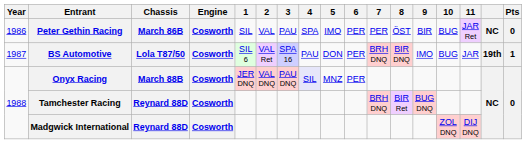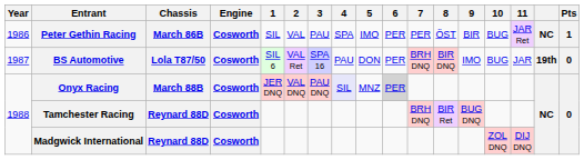Peter Gethin Racing | Pts: 0 -> 1
BS Automotive | Pts: 1 -> 0
Onyx Racing | 6: no background -> lightgrey background
